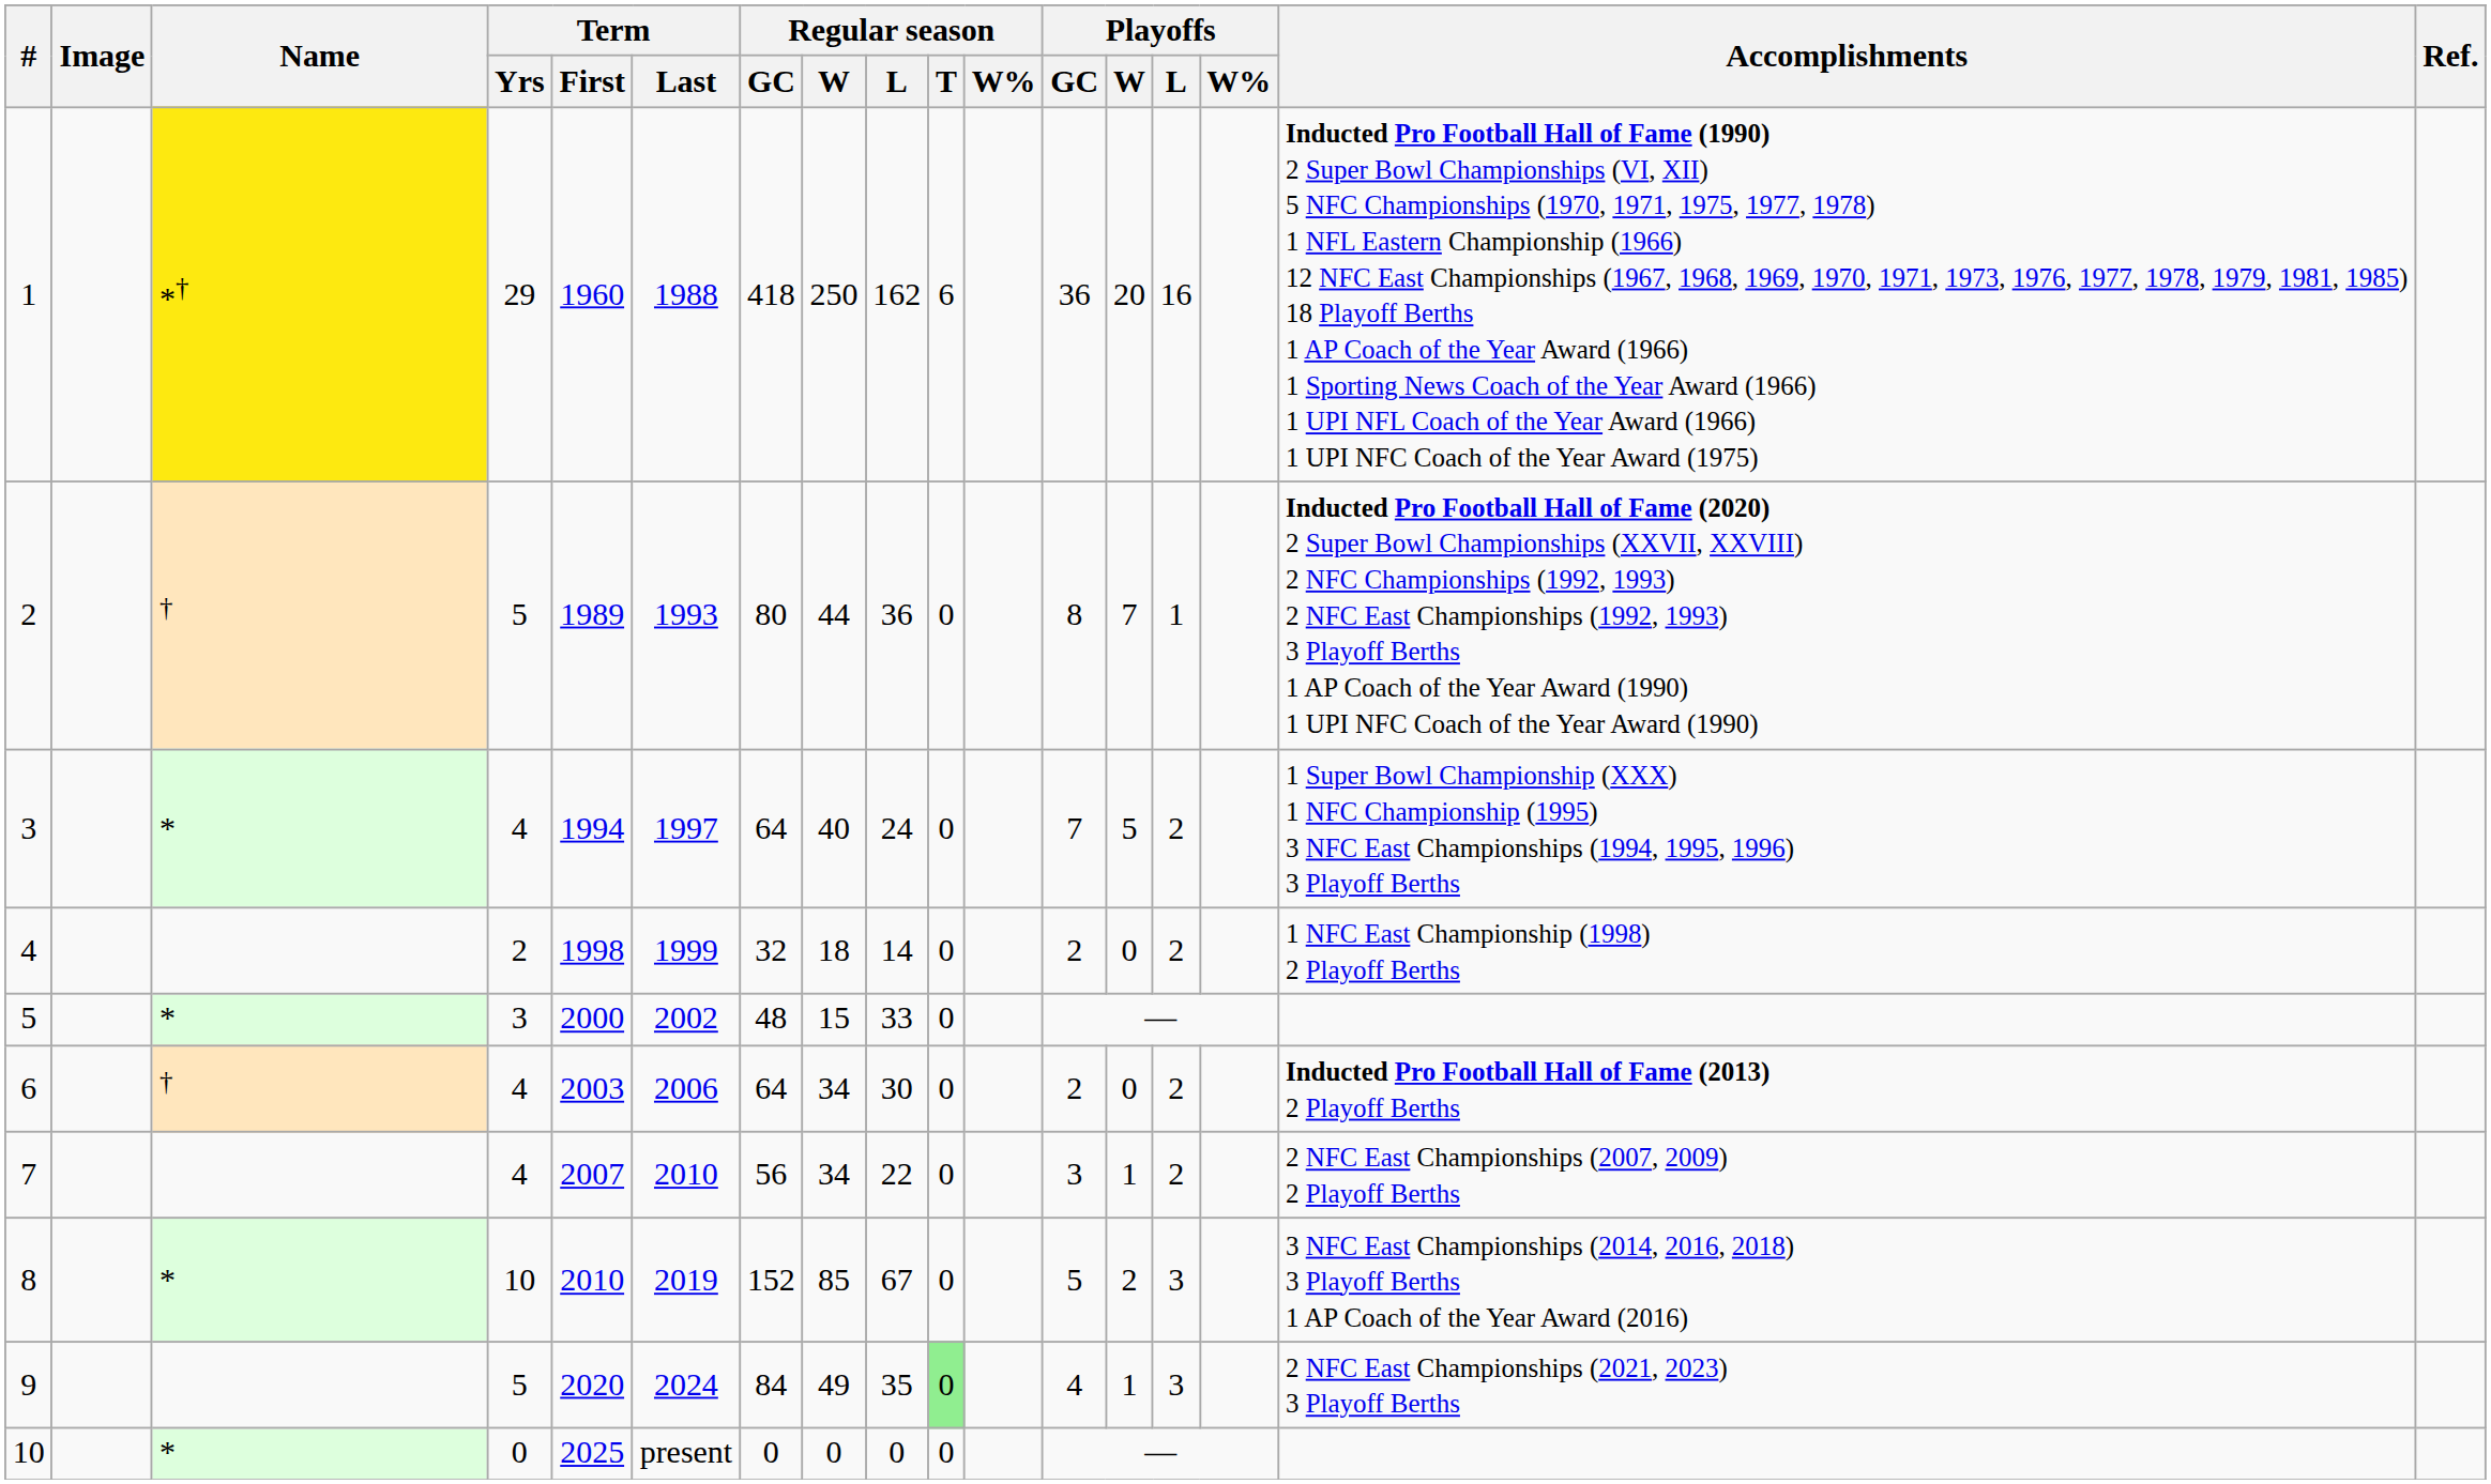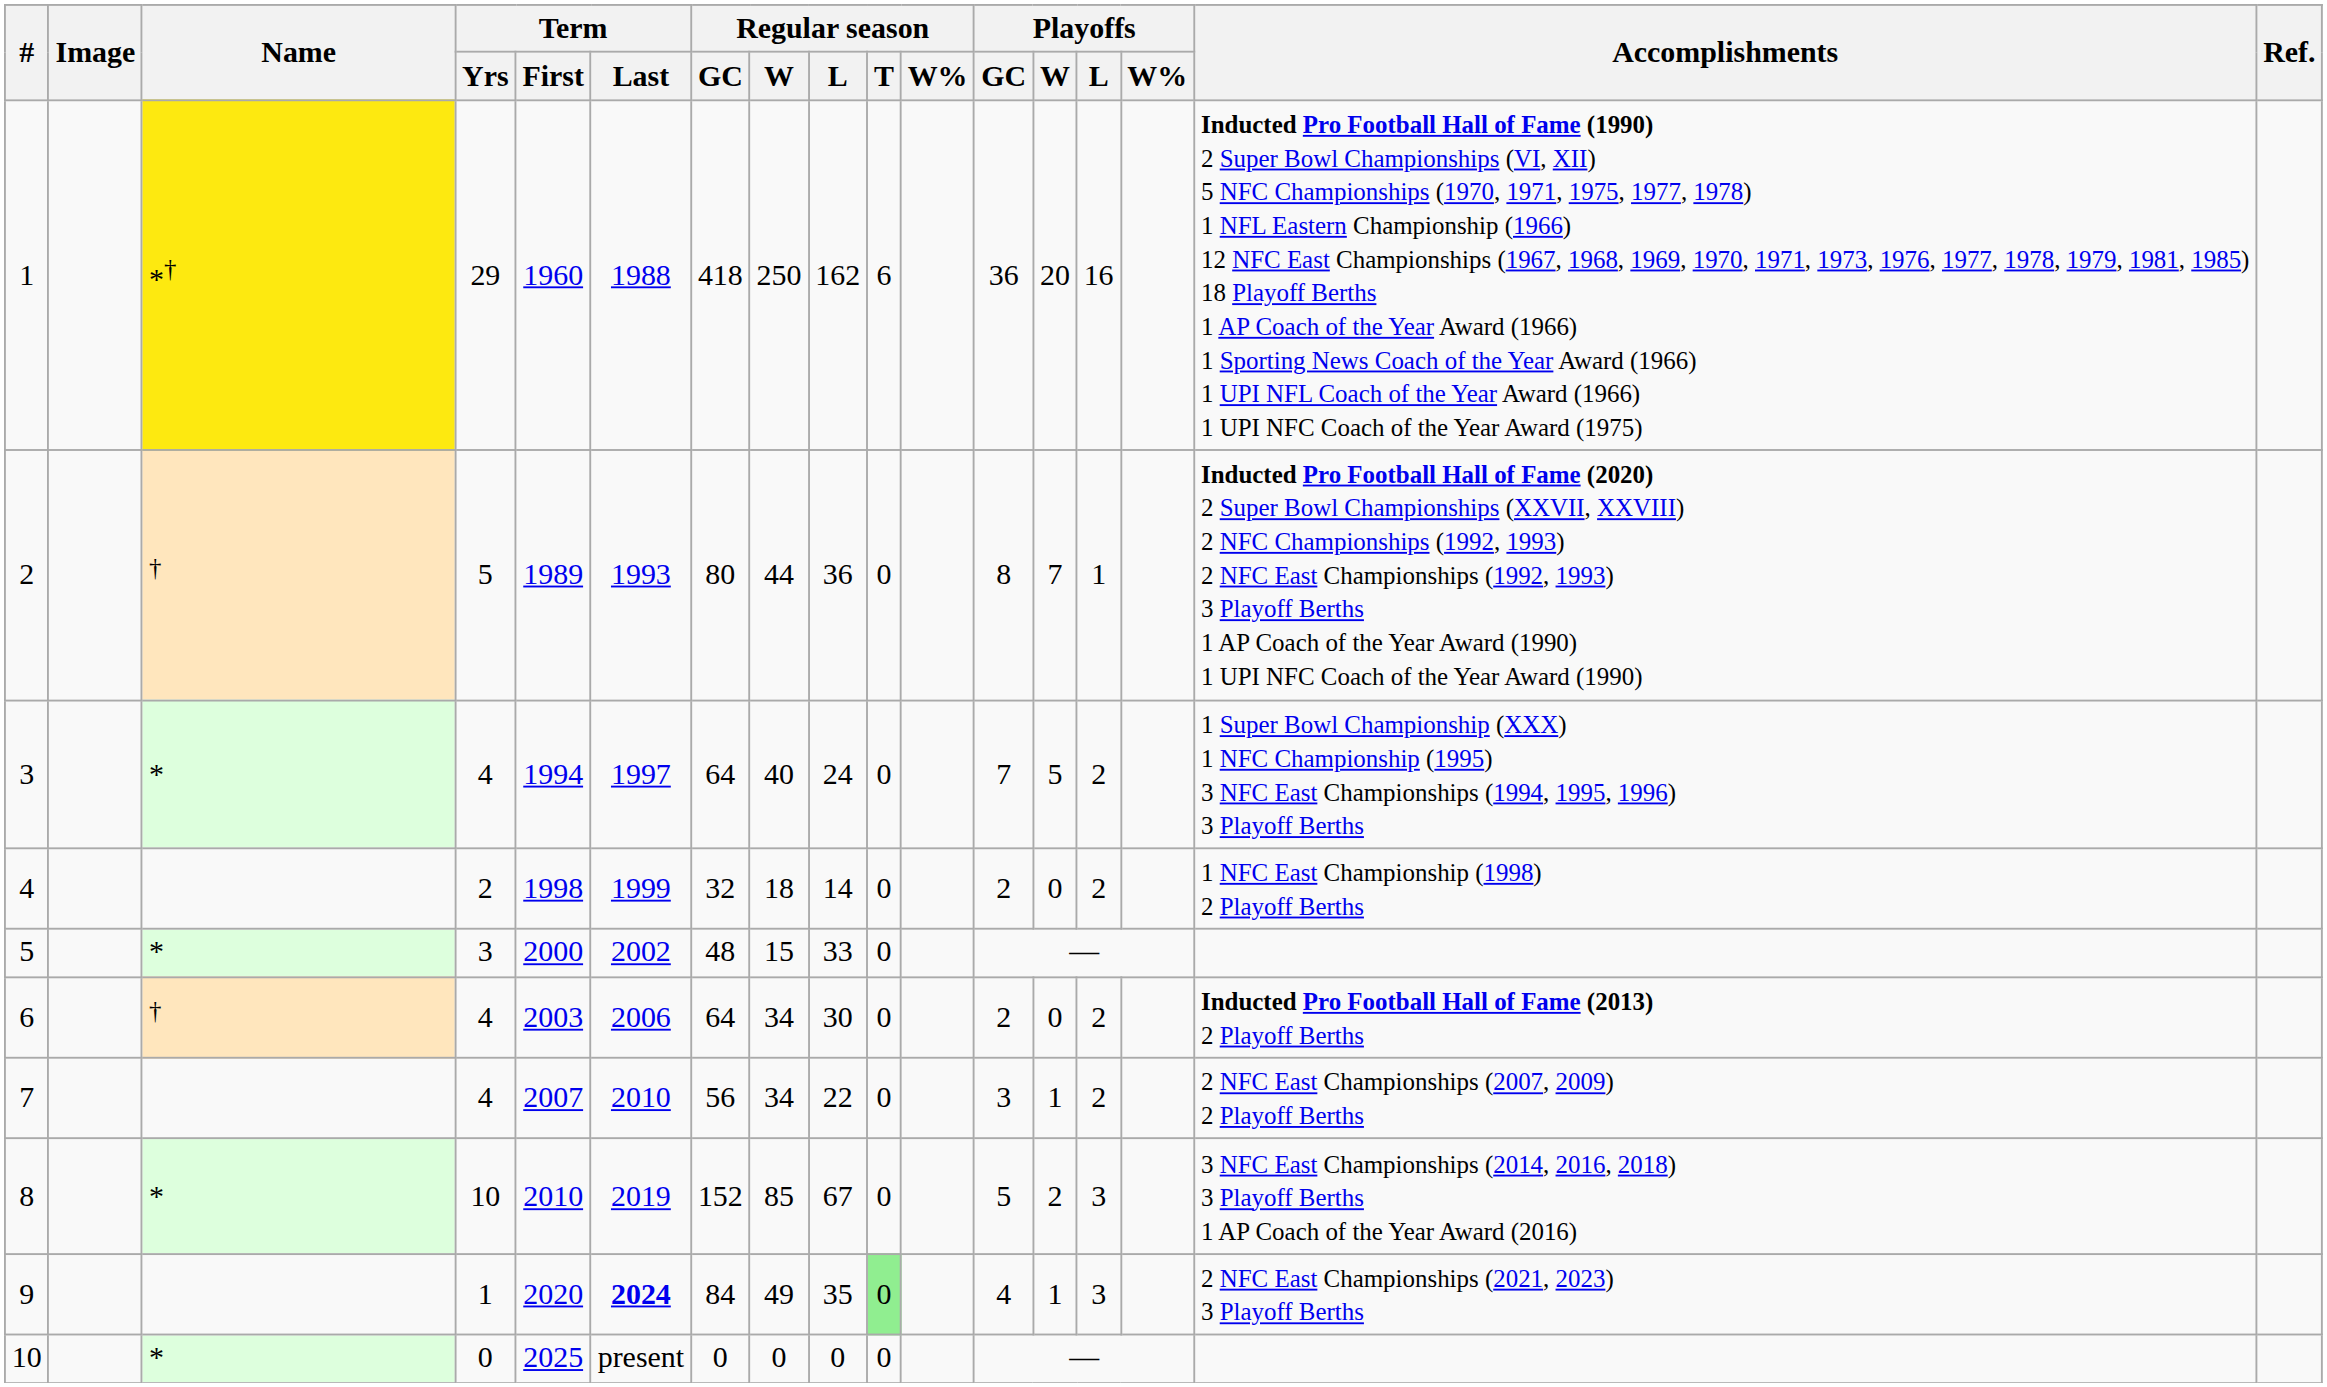9 | Term / Yrs: 5 -> 1
9 | Term / Last: normal -> bold
